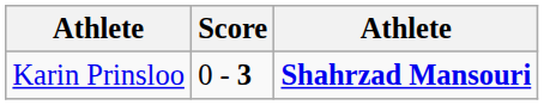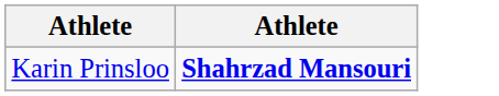- column: Score | 0 - 3
